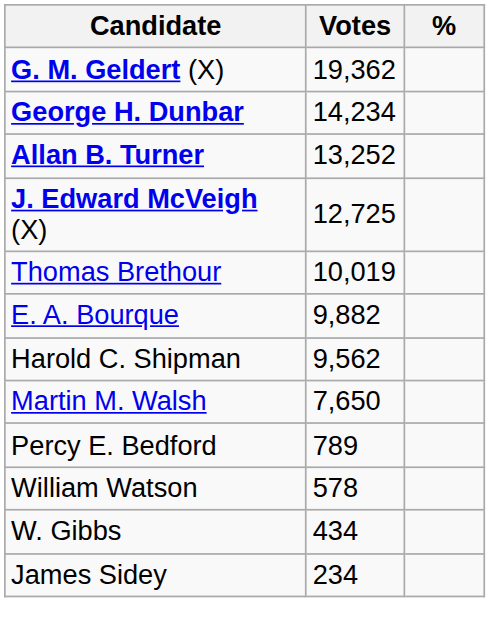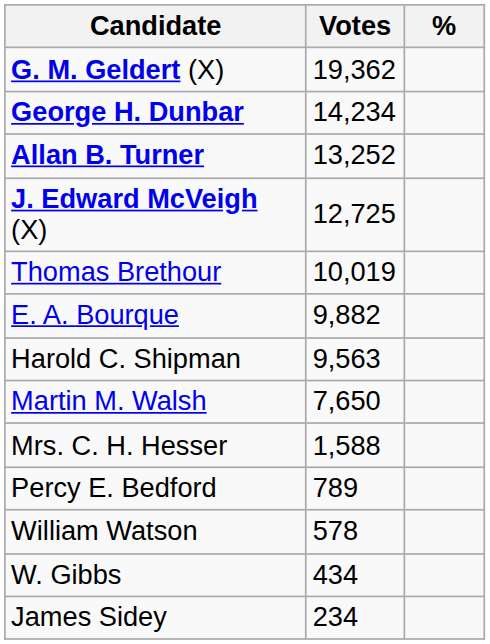Harold C. Shipman | Votes: 9,562 -> 9,563
+ row: Mrs. C. H. Hesser | 1,588
